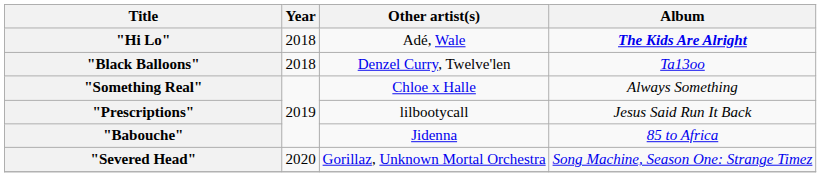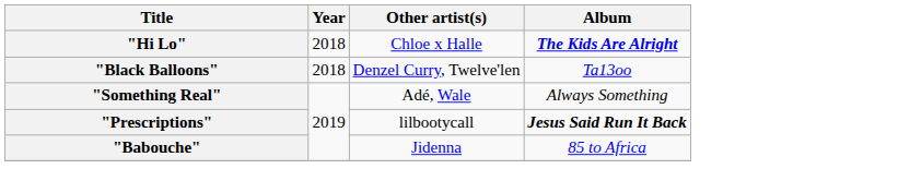"Hi Lo" | Other artist(s): Adé, Wale -> Chloe x Halle
"Something Real" | Other artist(s): Chloe x Halle -> Adé, Wale
"Prescriptions" | Album: normal -> bold
- row: "Severed Head" | 2020 | Gorillaz, Unknown Mortal Orchestra | Song Machine, Season One: Strange Timez
